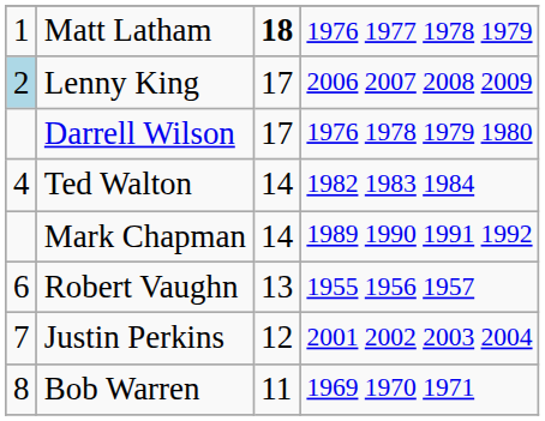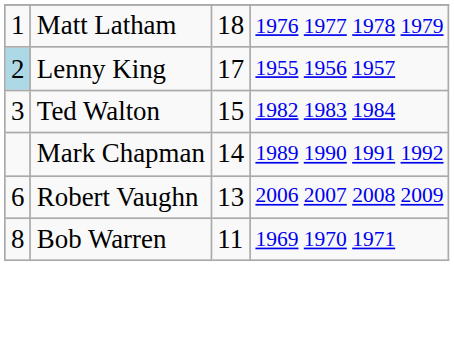Matt Latham | column 3: bold -> normal
Lenny King | column 4: 2006 2007 2008 2009 -> 1955 1956 1957
- row: Darrell Wilson | 17 | 1976 1978 1979 1980
Ted Walton | column 1: 4 -> 3
Ted Walton | column 3: 14 -> 15
Robert Vaughn | column 4: 1955 1956 1957 -> 2006 2007 2008 2009
- row: 7 | Justin Perkins | 12 | 2001 2002 2003 2004
